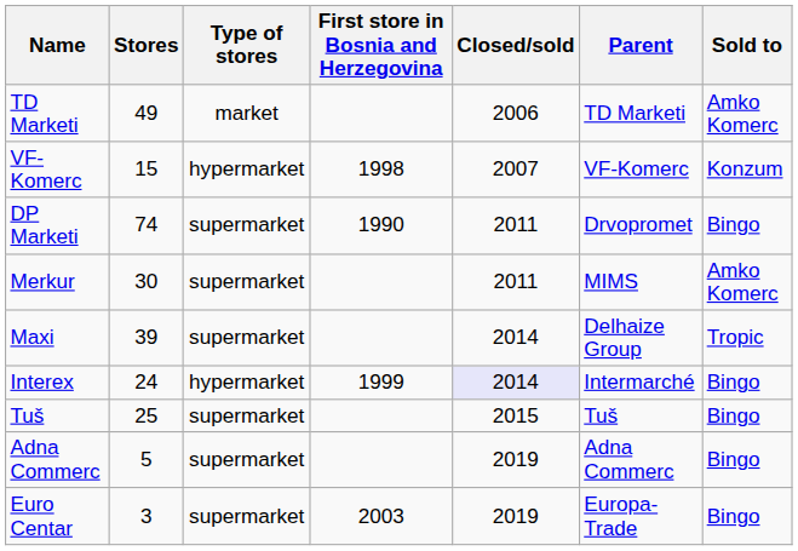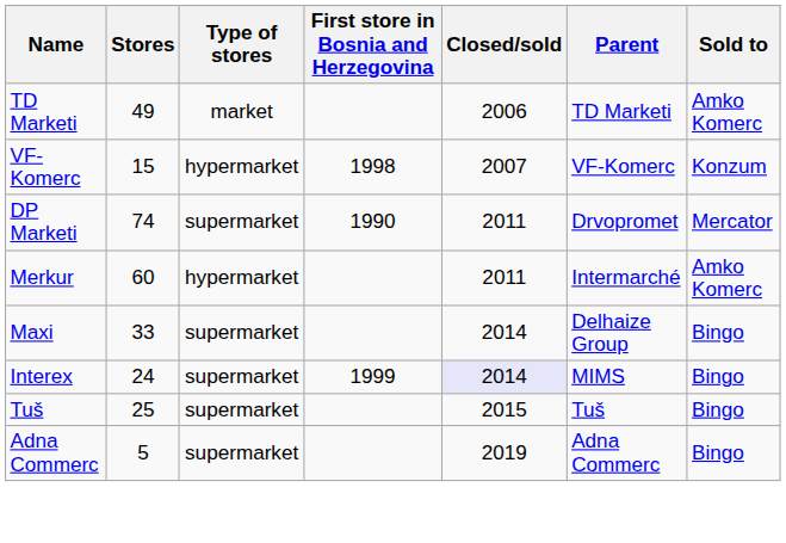DP Marketi | Sold to: Bingo -> Mercator
Merkur | Stores: 30 -> 60
Merkur | Type of stores: supermarket -> hypermarket
Merkur | Parent: MIMS -> Intermarché
Maxi | Stores: 39 -> 33
Maxi | Sold to: Tropic -> Bingo
Interex | Type of stores: hypermarket -> supermarket
Interex | Parent: Intermarché -> MIMS
- row: Euro Centar | 3 | supermarket | 2003 | 2019 | Europa-Trade | Bingo
